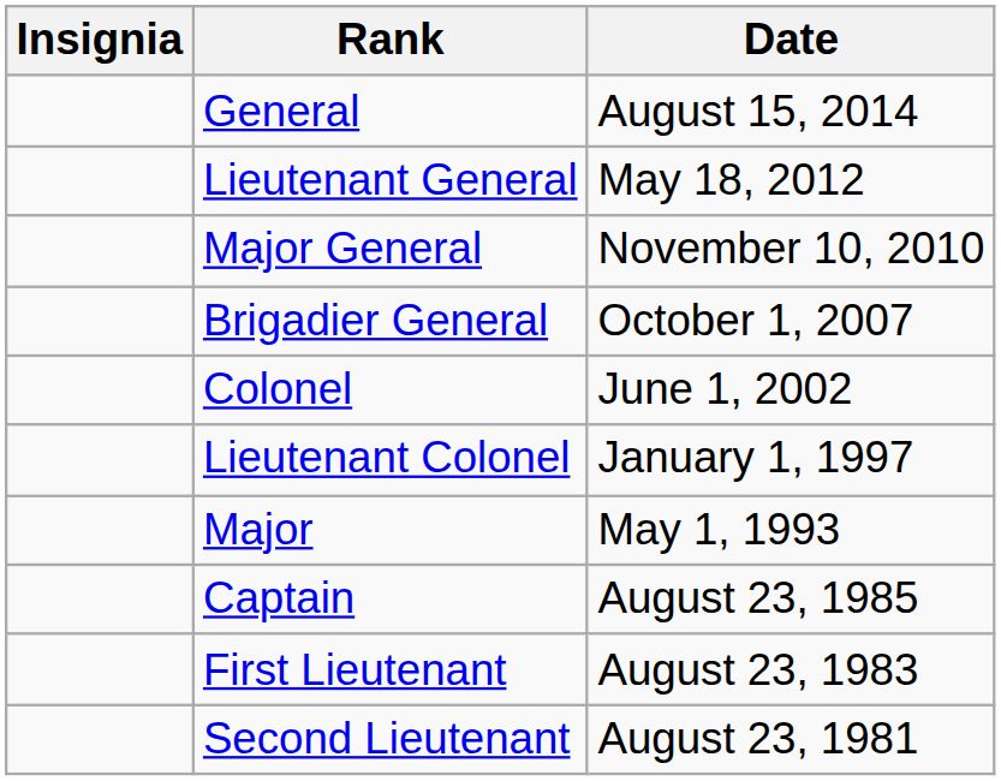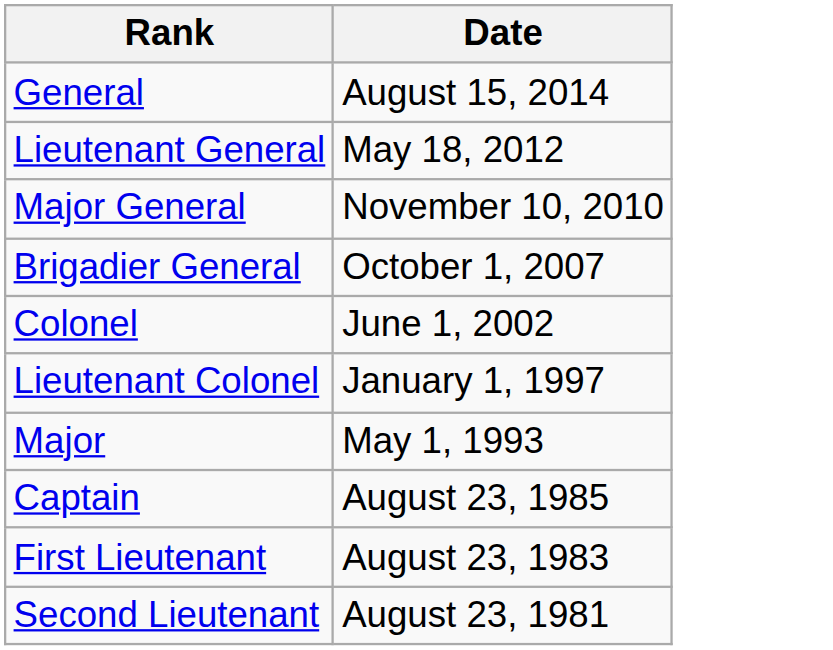- column: Insignia
